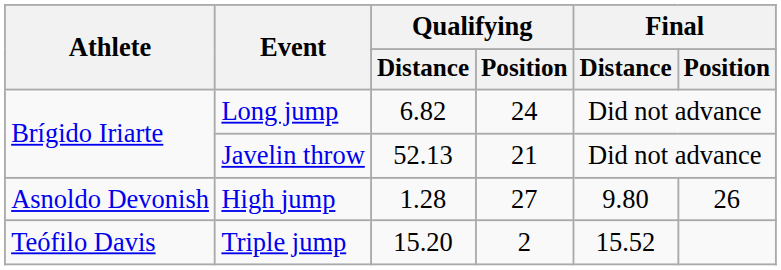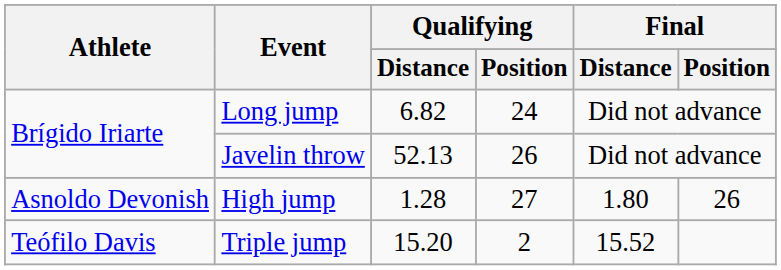Javelin throw | Qualifying / Position: 21 -> 26
High jump | Final / Distance: 9.80 -> 1.80
